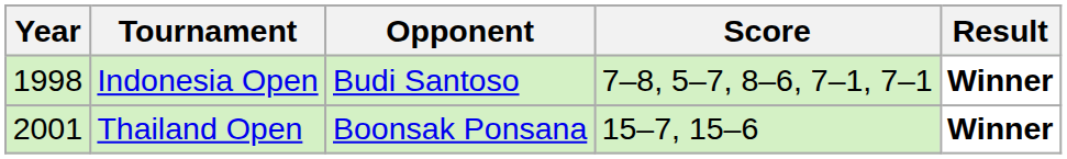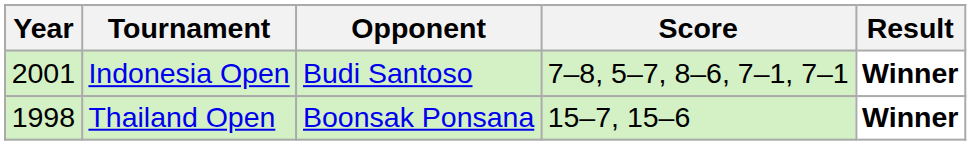Indonesia Open | Year: 1998 -> 2001
Thailand Open | Year: 2001 -> 1998
